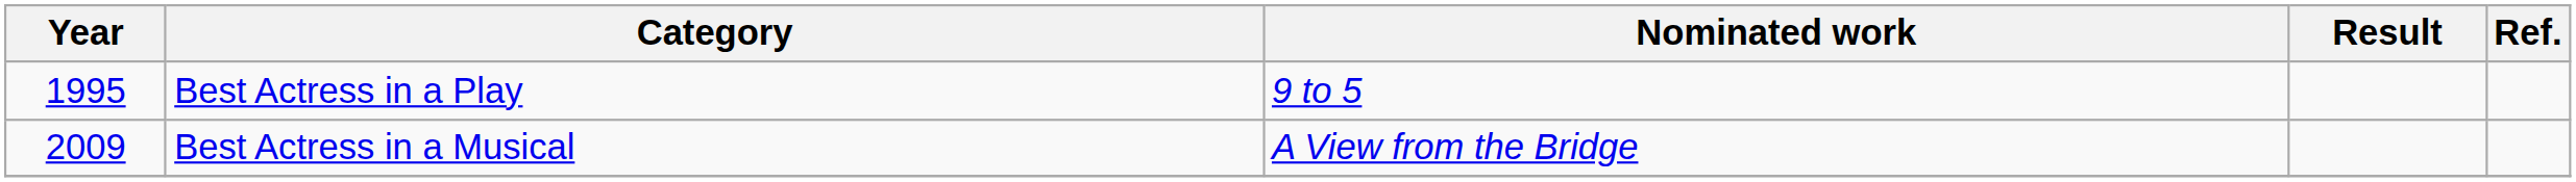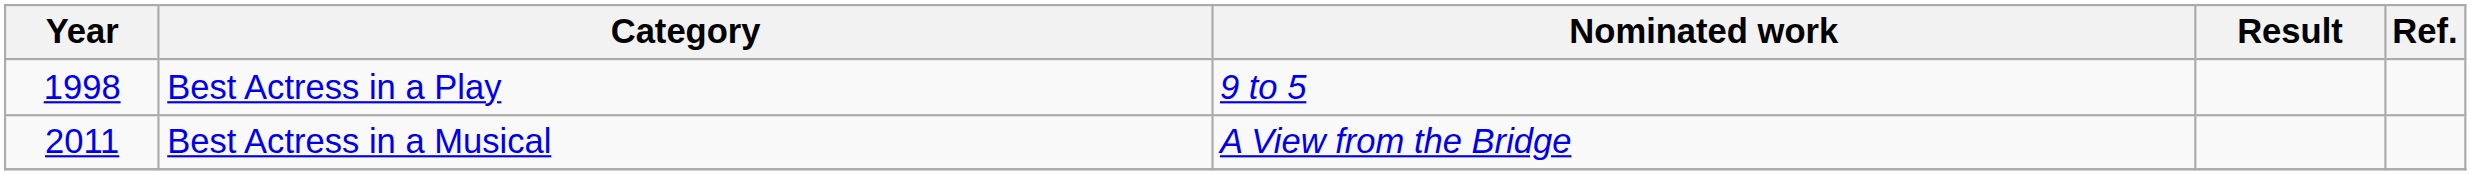Best Actress in a Play | Year: 1995 -> 1998
Best Actress in a Musical | Year: 2009 -> 2011
